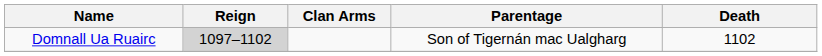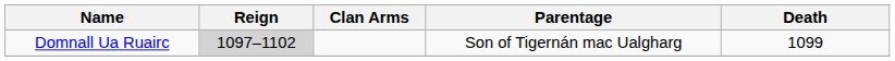Domnall Ua Ruairc | Death: 1102 -> 1099
